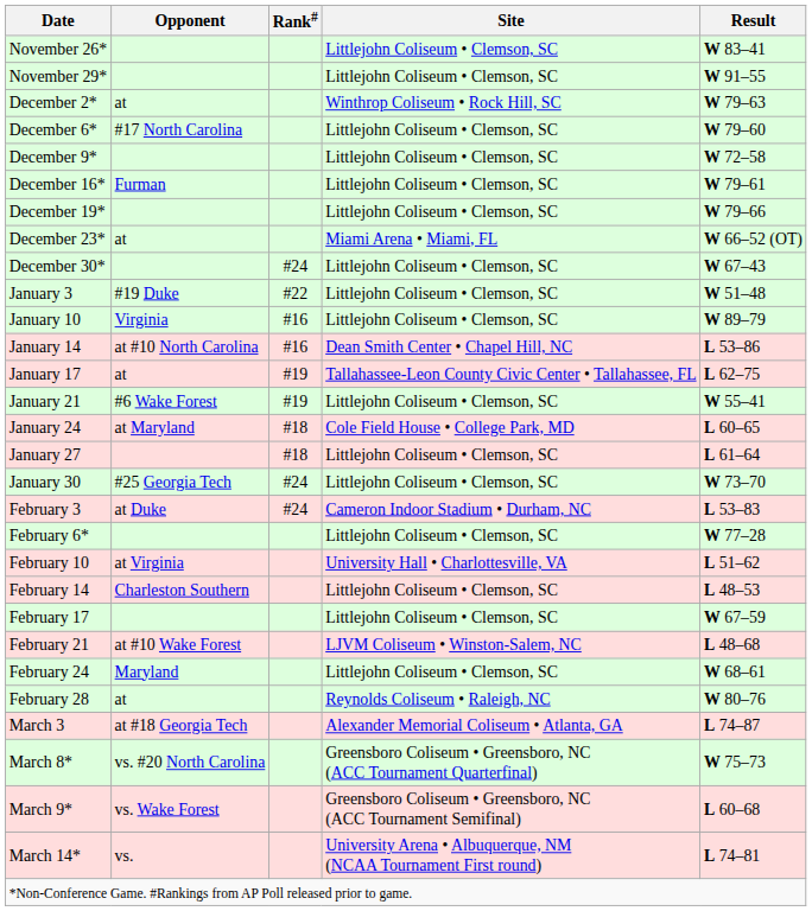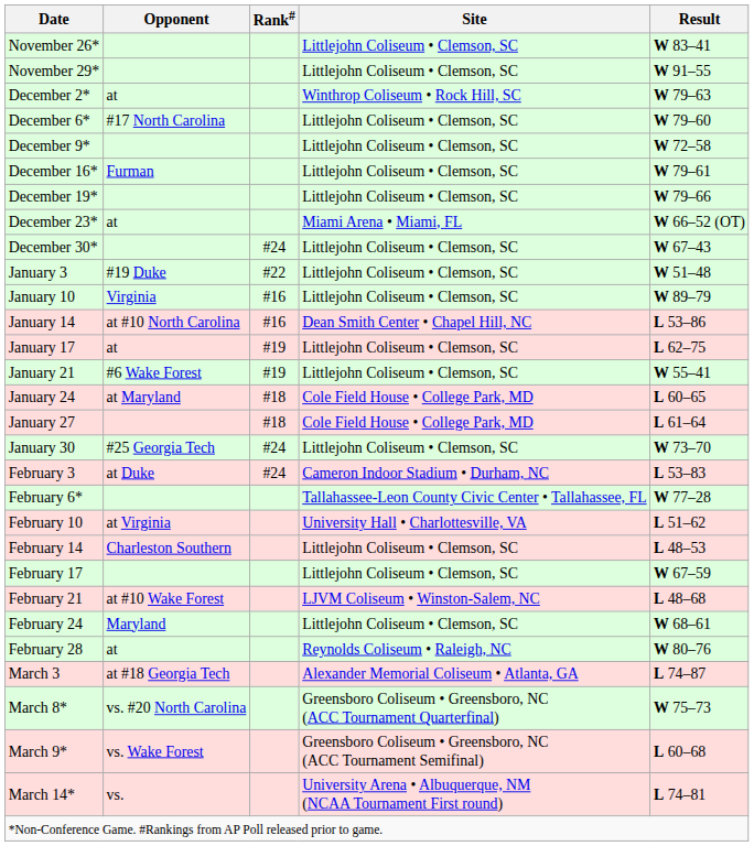January 17 | Site: Tallahassee-Leon County Civic Center • Tallahassee, FL -> Littlejohn Coliseum • Clemson, SC
January 27 | Site: Littlejohn Coliseum • Clemson, SC -> Cole Field House • College Park, MD
February 6* | Site: Littlejohn Coliseum • Clemson, SC -> Tallahassee-Leon County Civic Center • Tallahassee, FL
